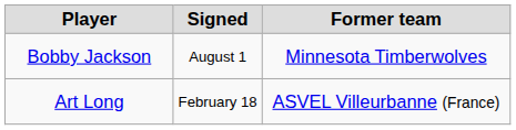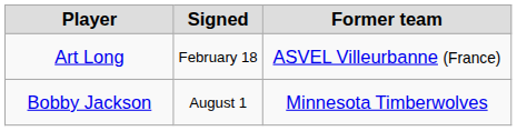rows swapped: Bobby Jackson <-> Art Long
